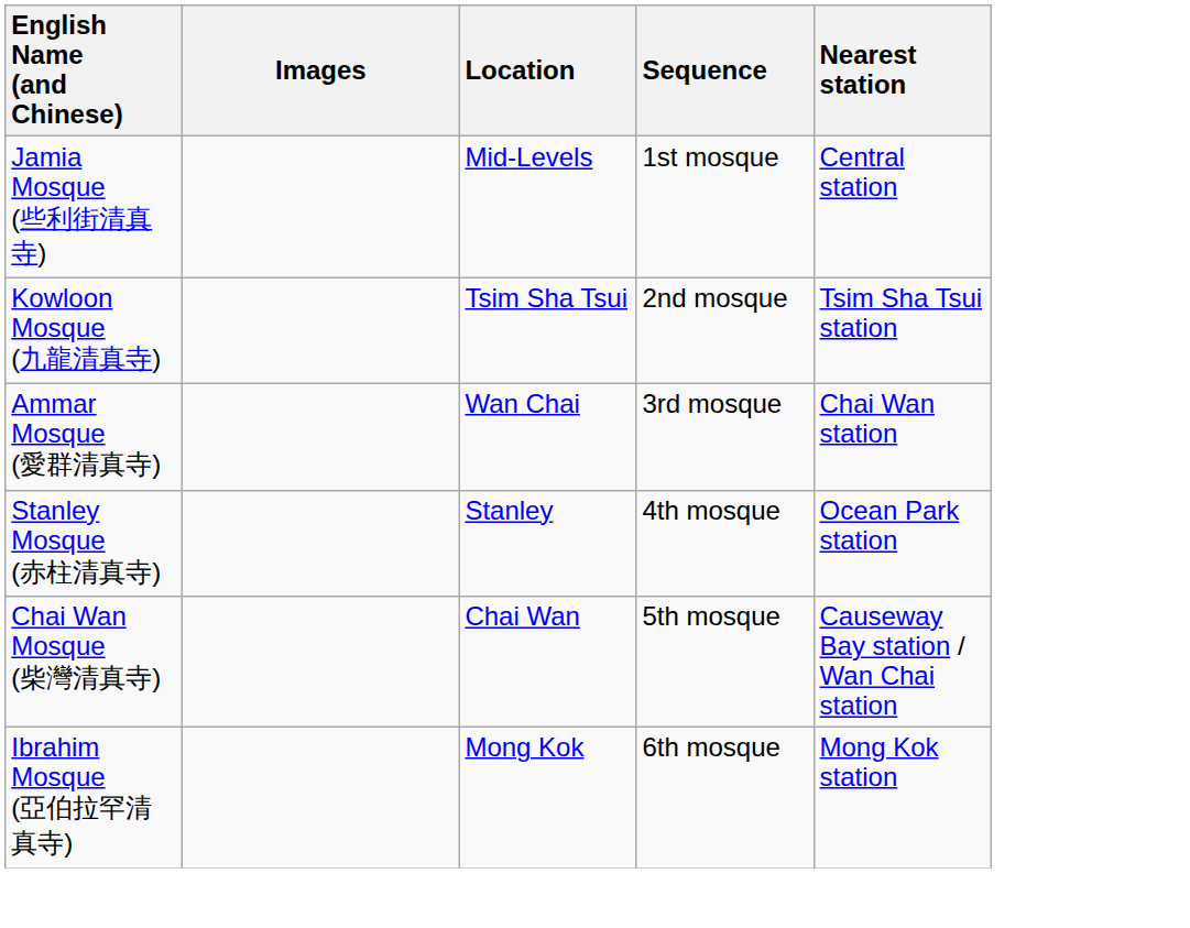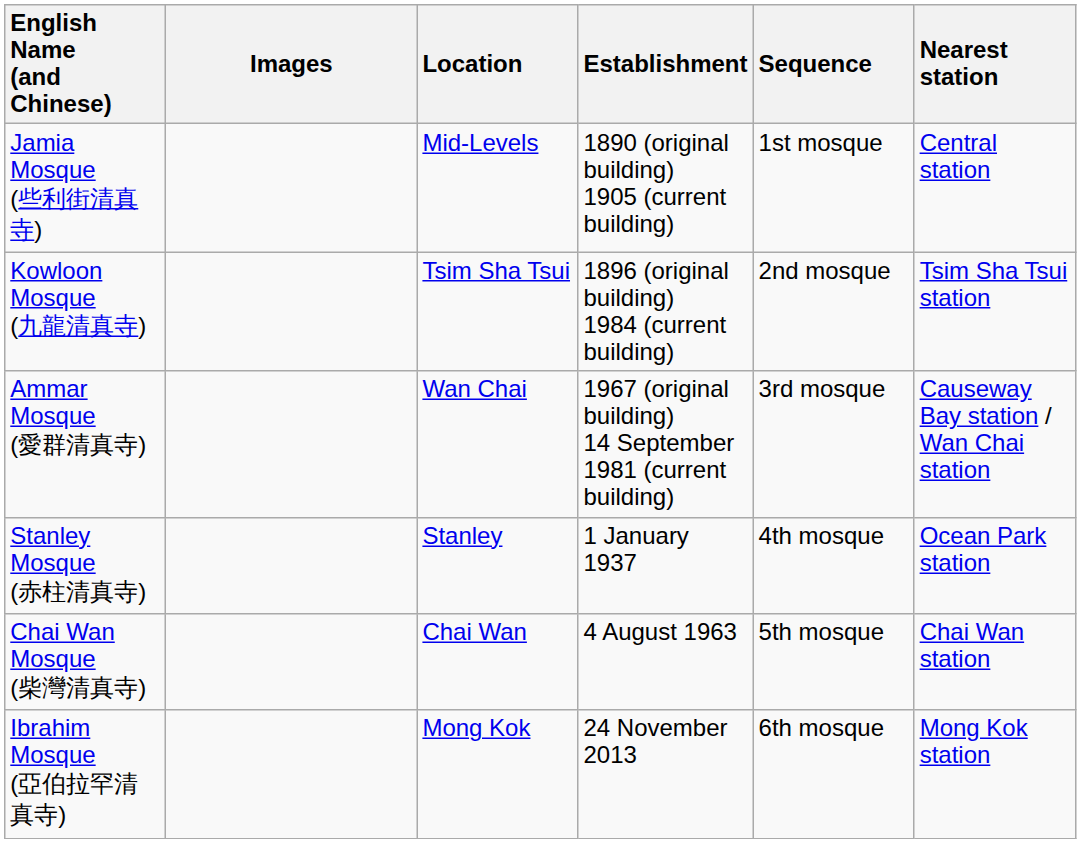+ column: Establishment | 1890 (original building) 1905 (current building) | 1896 (original building) 1984 (current building) | 1967 (original building) 14 September 1981 (current building) | 1 January 1937 | 4 August 1963 | 24 November 2013
Ammar Mosque (愛群清真寺) | Nearest station: Chai Wan station -> Causeway Bay station / Wan Chai station
Chai Wan Mosque (柴灣清真寺) | Nearest station: Causeway Bay station / Wan Chai station -> Chai Wan station
